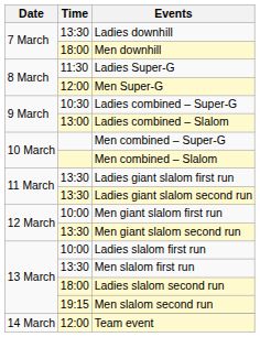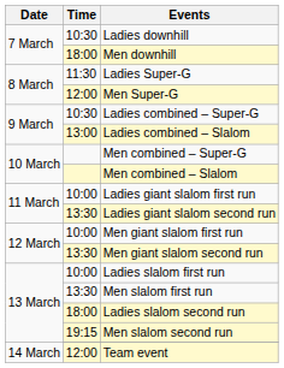Ladies downhill | Time: 13:30 -> 10:30
Ladies giant slalom first run | Time: 13:30 -> 10:00
